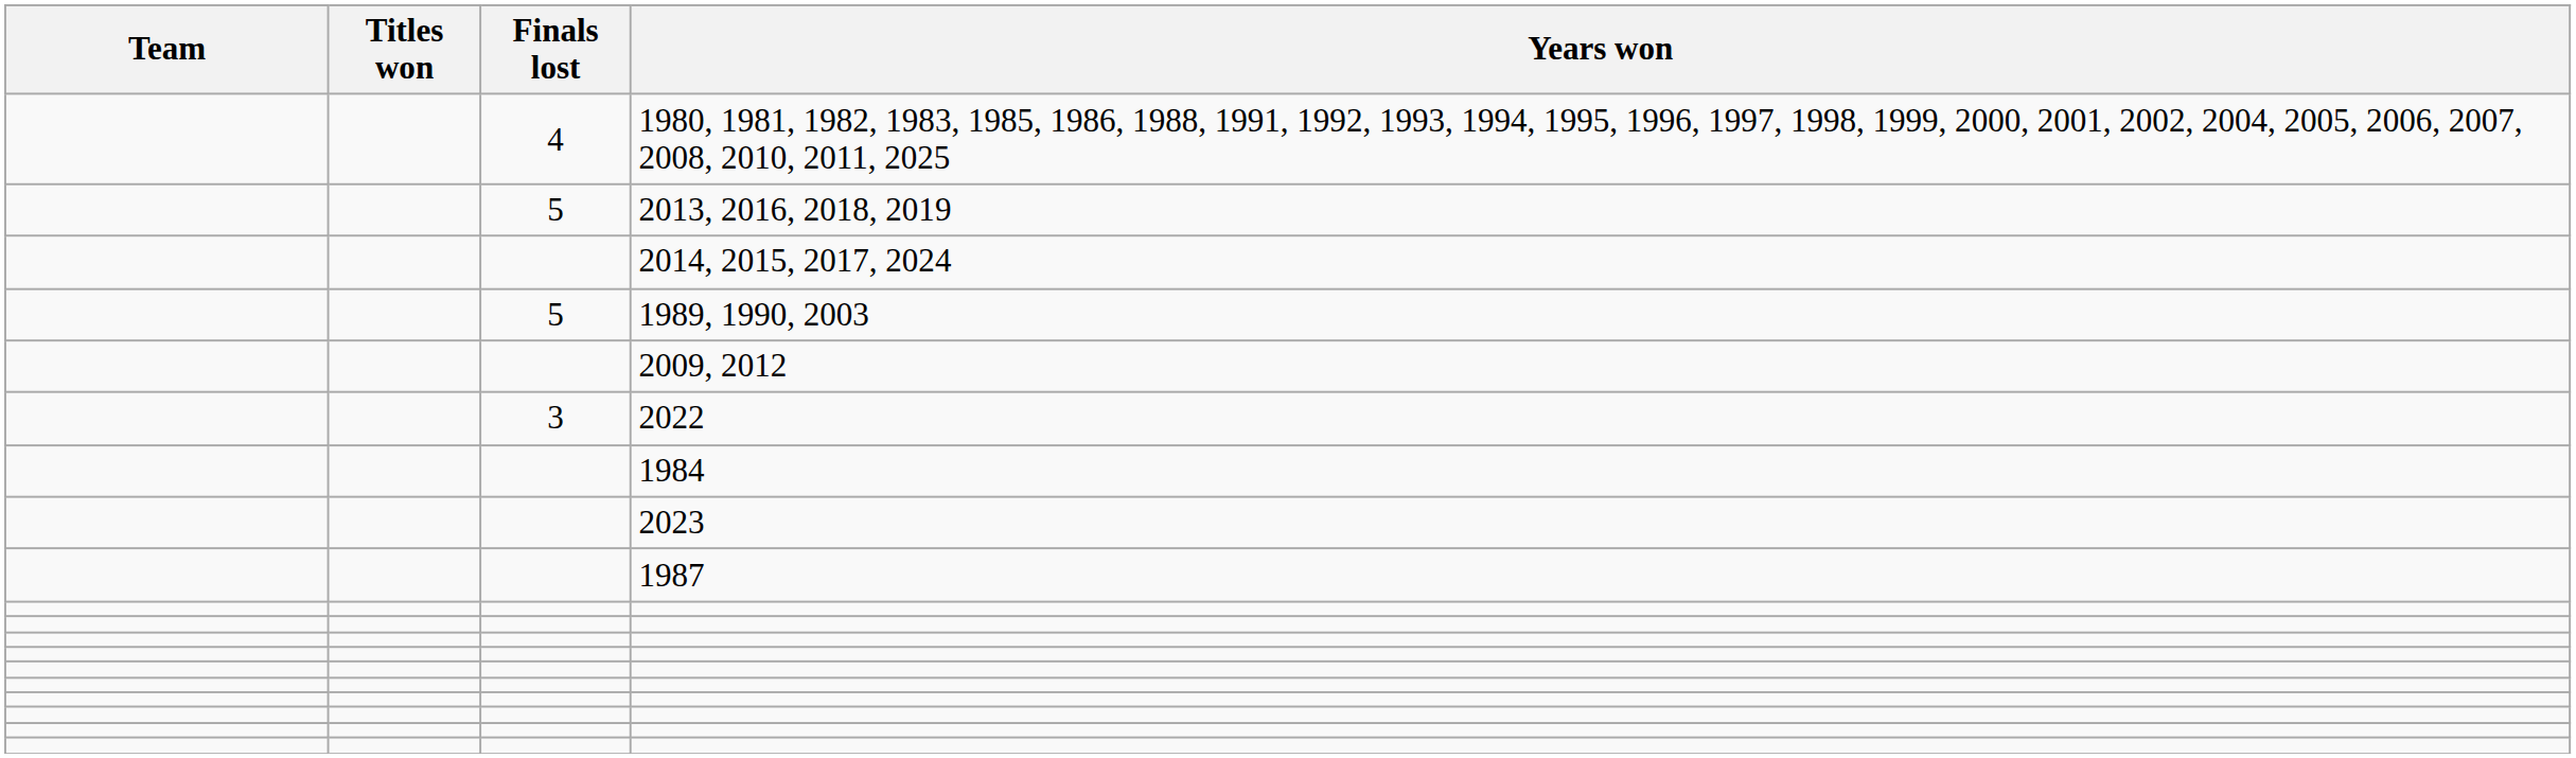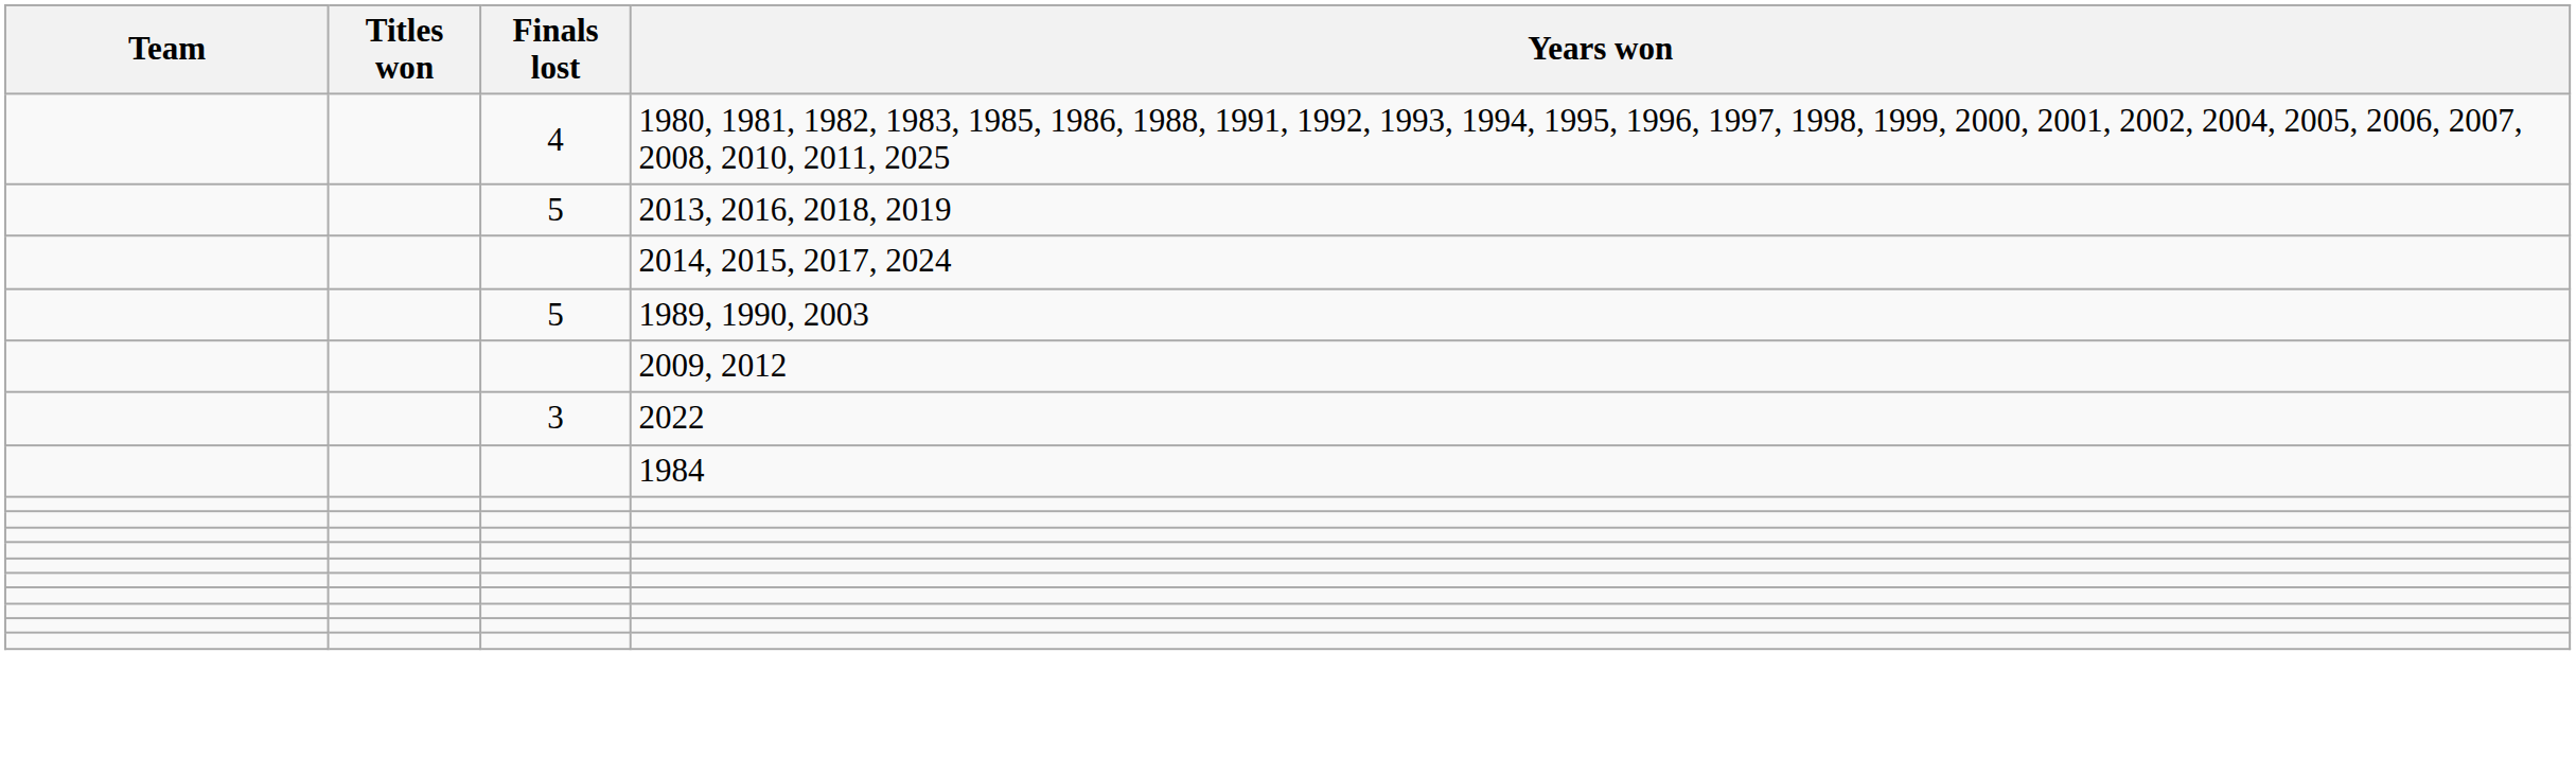- row: 2023
- row: 1987
